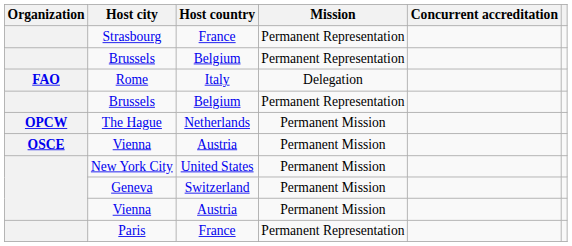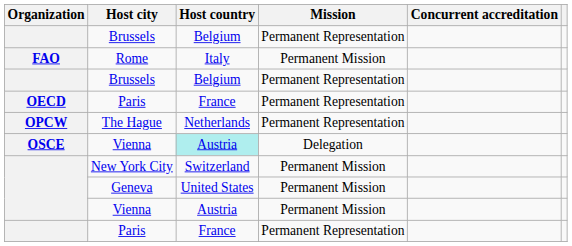- row: Strasbourg | France | Permanent Representation
Rome | Mission: Delegation -> Permanent Mission
+ row: OECD | Paris | France | Permanent Representation
The Hague | Mission: Permanent Mission -> Permanent Representation
OSCE / Vienna | Host country: no background -> paleturquoise background
OSCE / Vienna | Mission: Permanent Mission -> Delegation
New York City | Host country: United States -> Switzerland
Geneva | Host country: Switzerland -> United States
